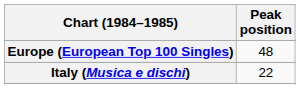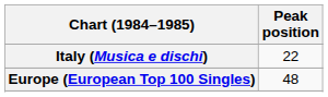rows swapped: Europe (European Top 100 Singles) <-> Italy (Musica e dischi)
